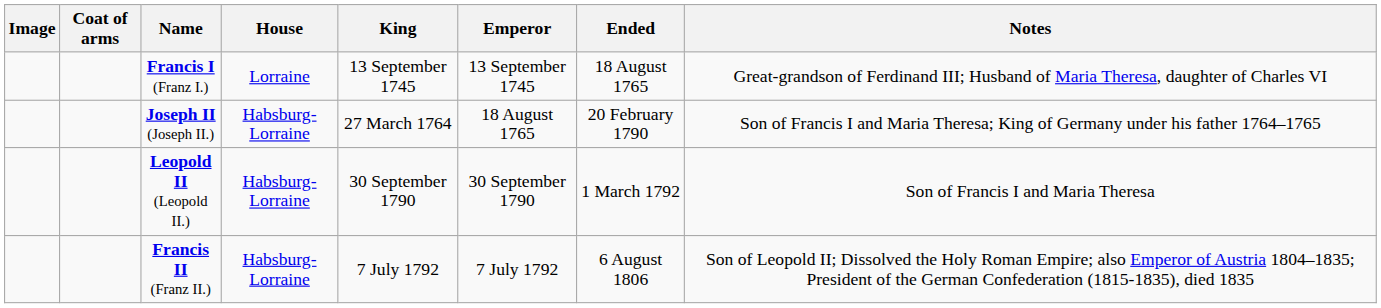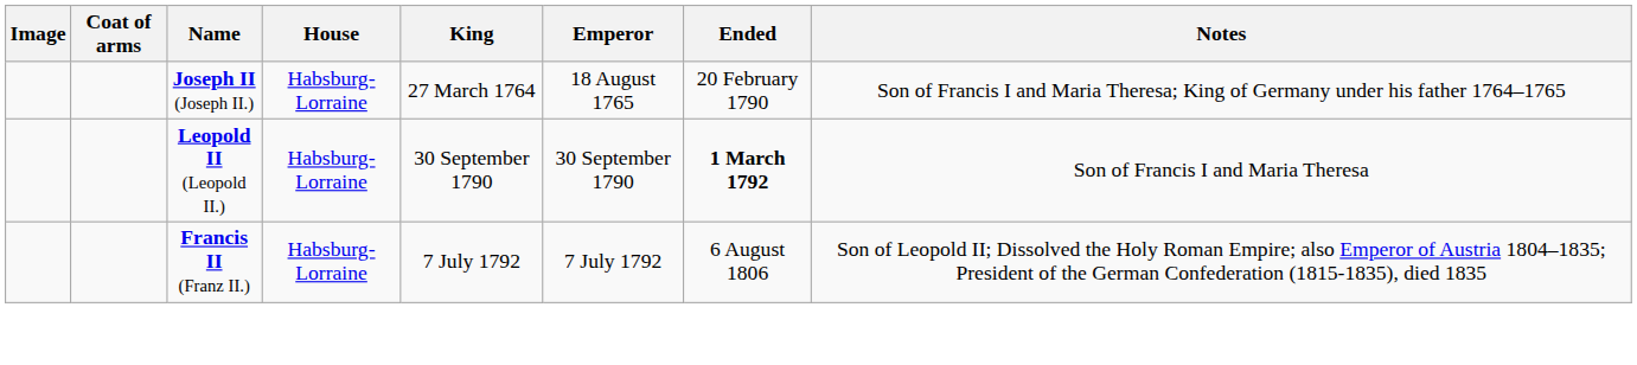- row: Francis I (Franz I.) | Lorraine | 13 September 1745 | 13 September 1745 | 18 August 1765 | Great-grandson of Ferdinand III; Husband of Maria Theresa, daughter of Charles VI
Leopold II (Leopold II.) | Ended: normal -> bold
